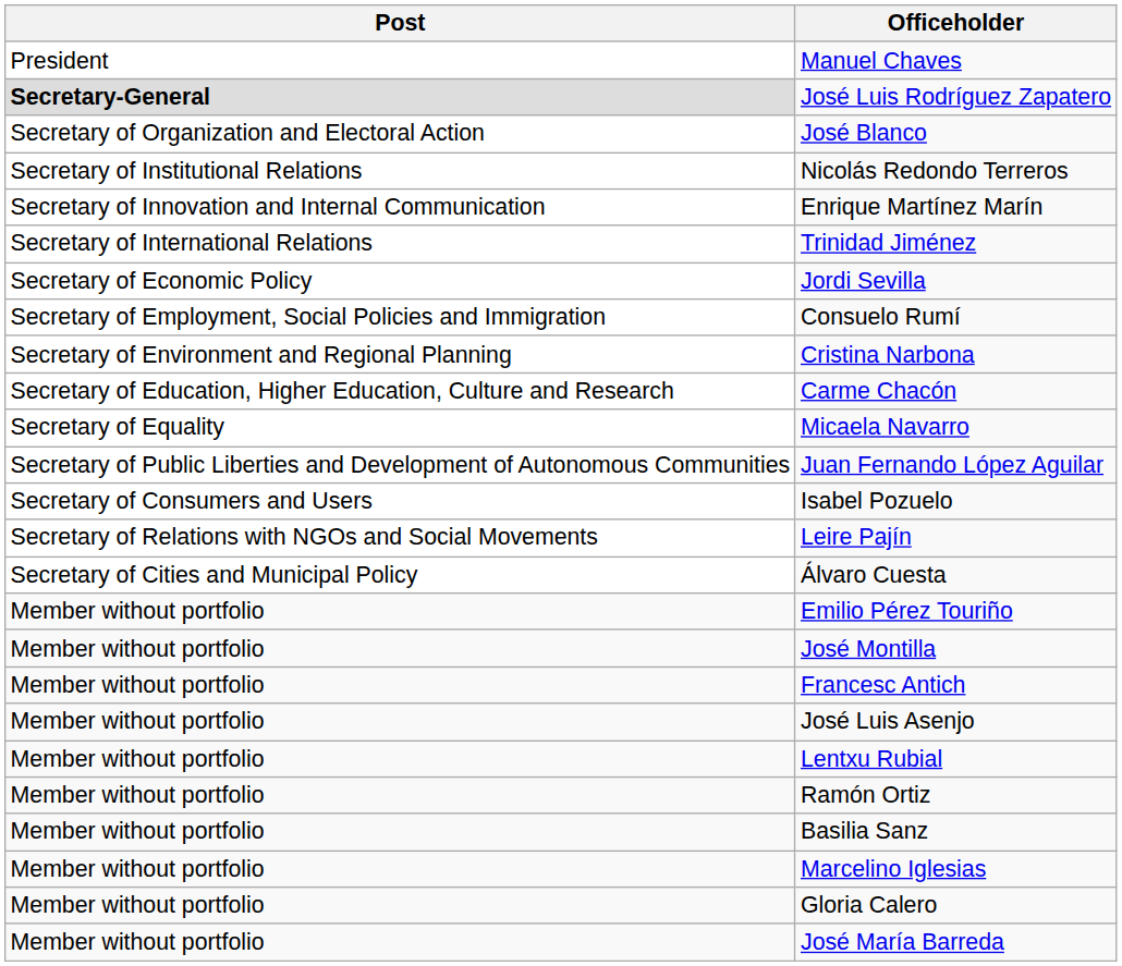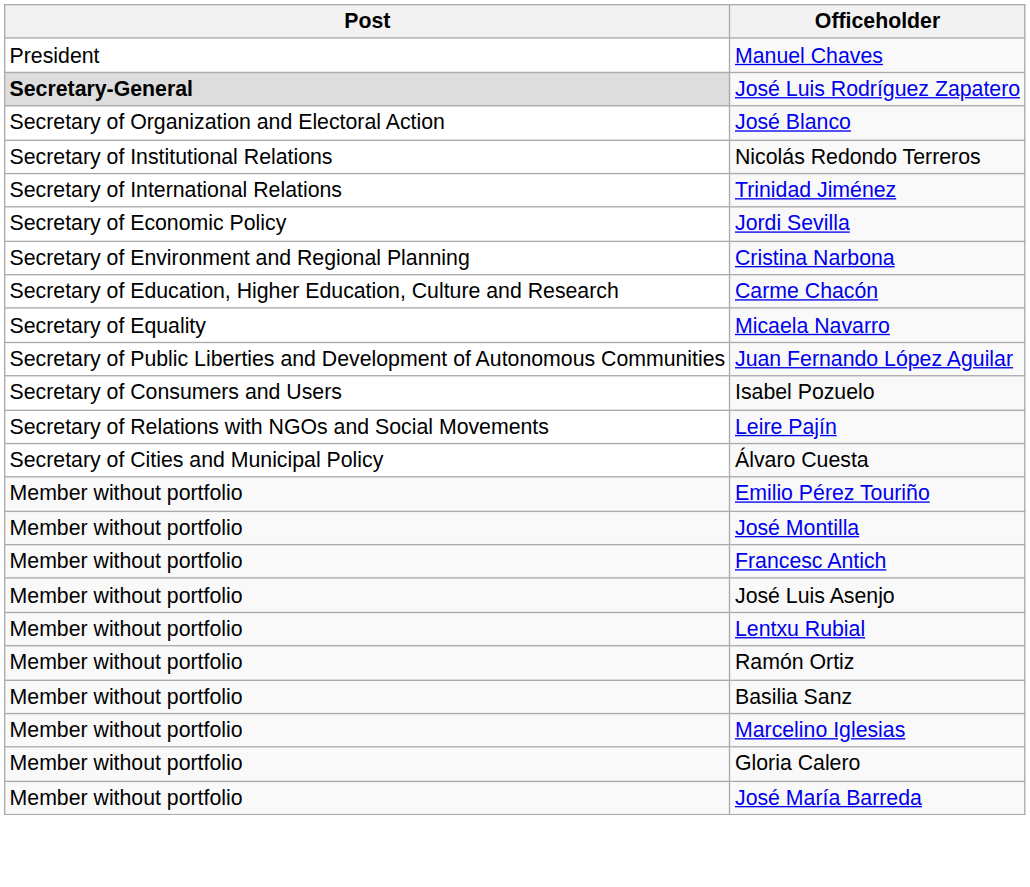- row: Secretary of Innovation and Internal Communication | Enrique Martínez Marín
- row: Secretary of Employment, Social Policies and Immigration | Consuelo Rumí
